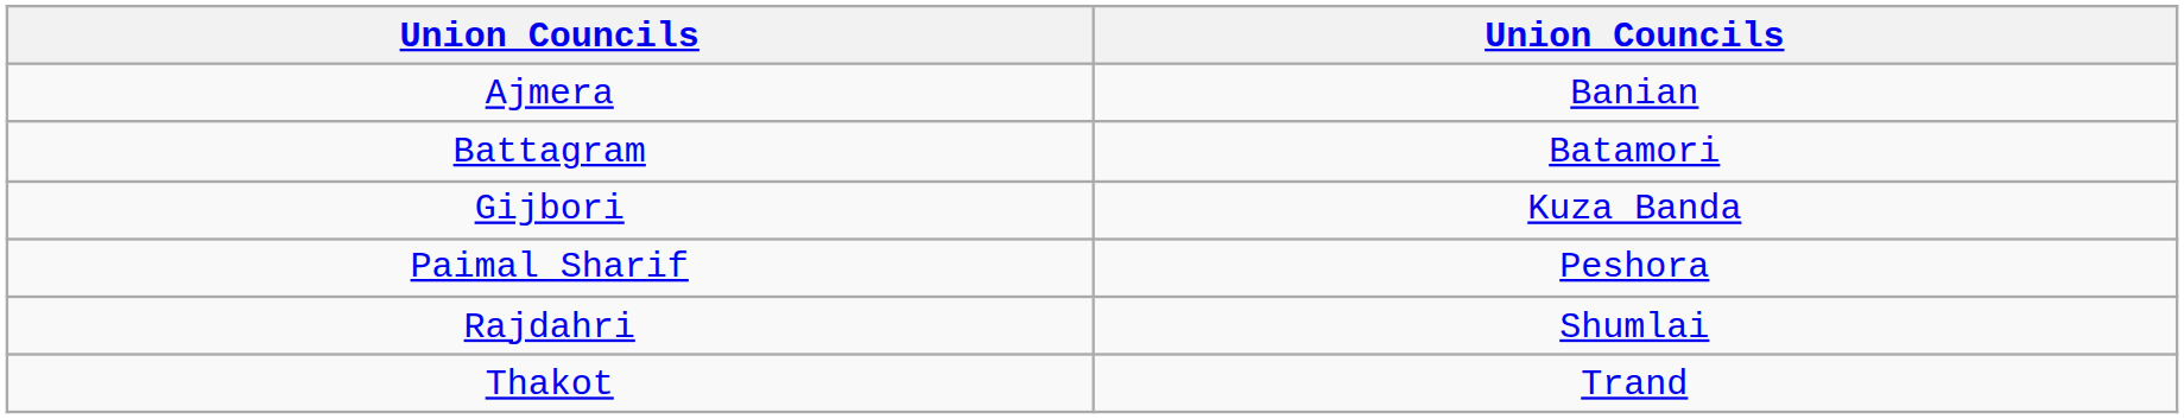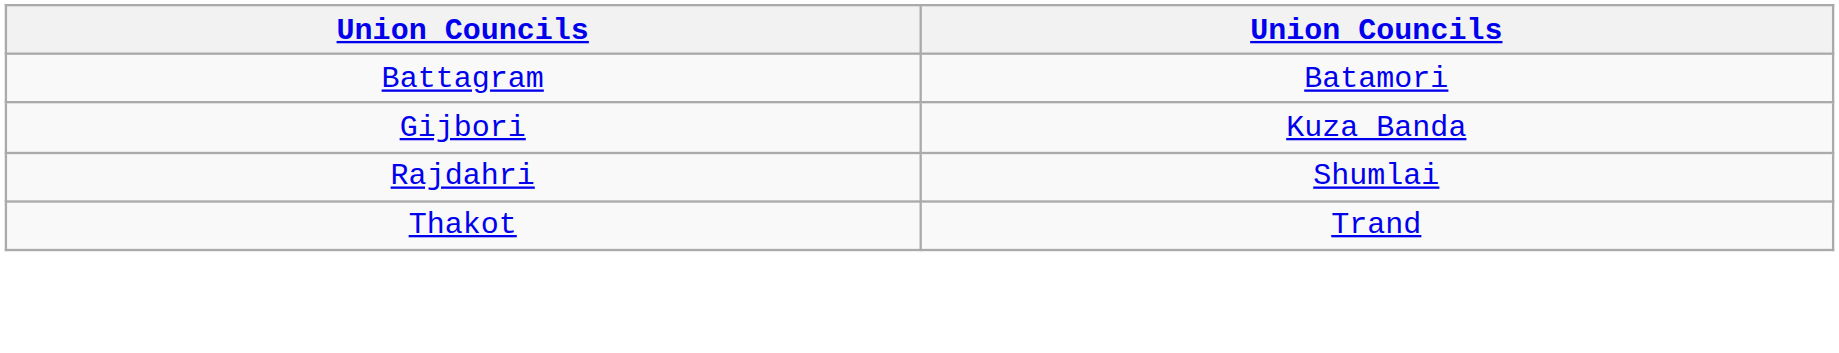- row: Ajmera | Banian
- row: Paimal Sharif | Peshora
